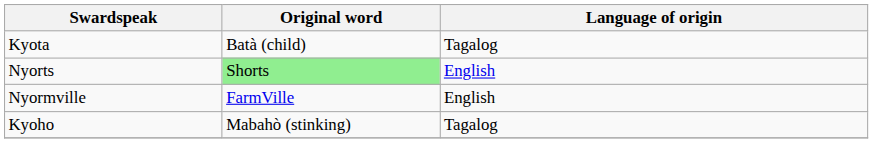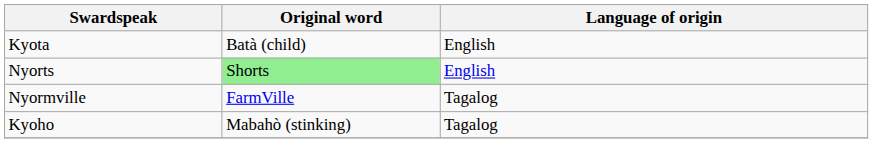Kyota | Language of origin: Tagalog -> English
Nyormville | Language of origin: English -> Tagalog
